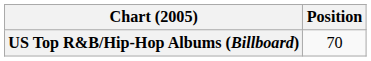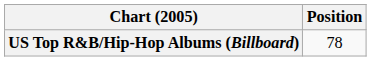US Top R&B/Hip-Hop Albums (Billboard) | Position: 70 -> 78
